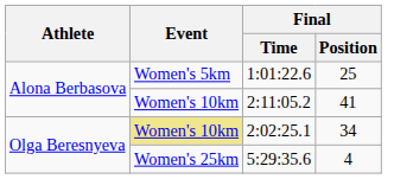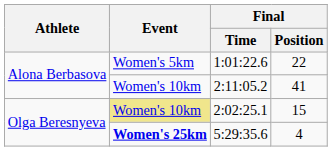1:01:22.6 | Final / Position: 25 -> 22
2:02:25.1 | Final / Position: 34 -> 15
5:29:35.6 | Event: normal -> bold
